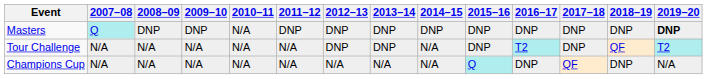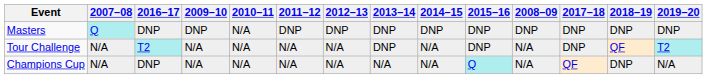columns swapped: 2008–09 <-> 2016–17
Masters | 2019–20: bold -> normal
Tour Challenge | 2012–13: DNP -> N/A
